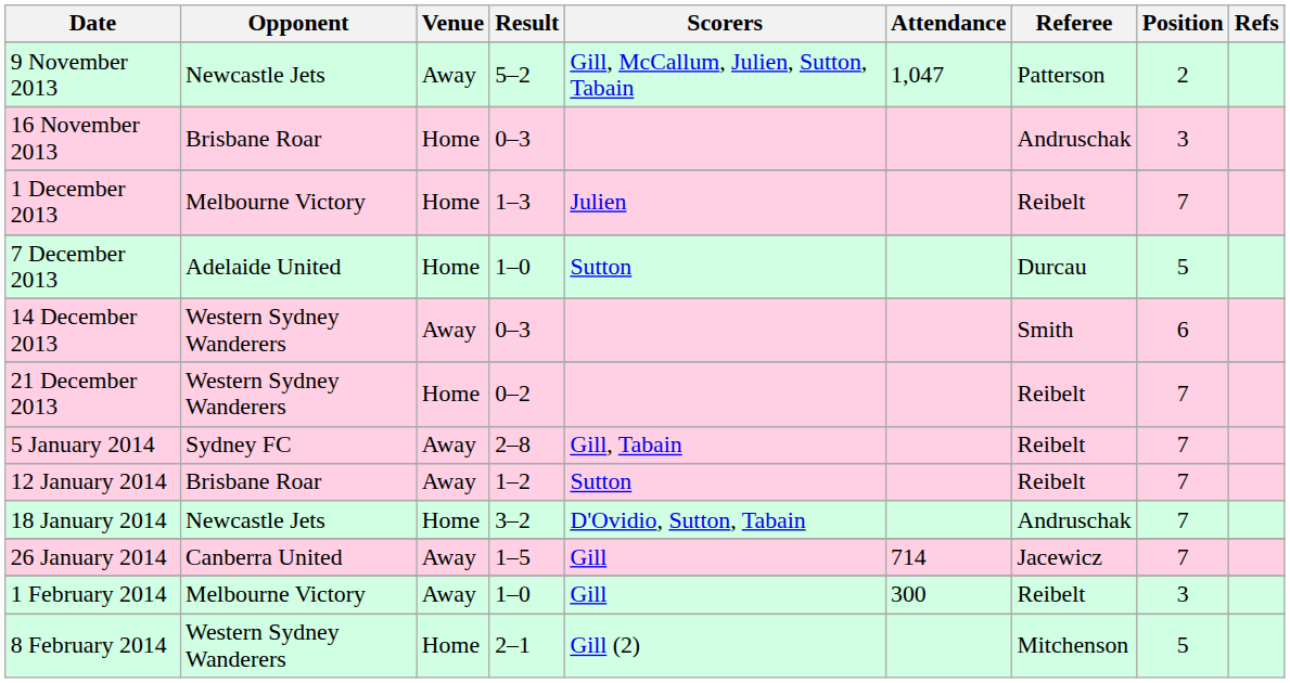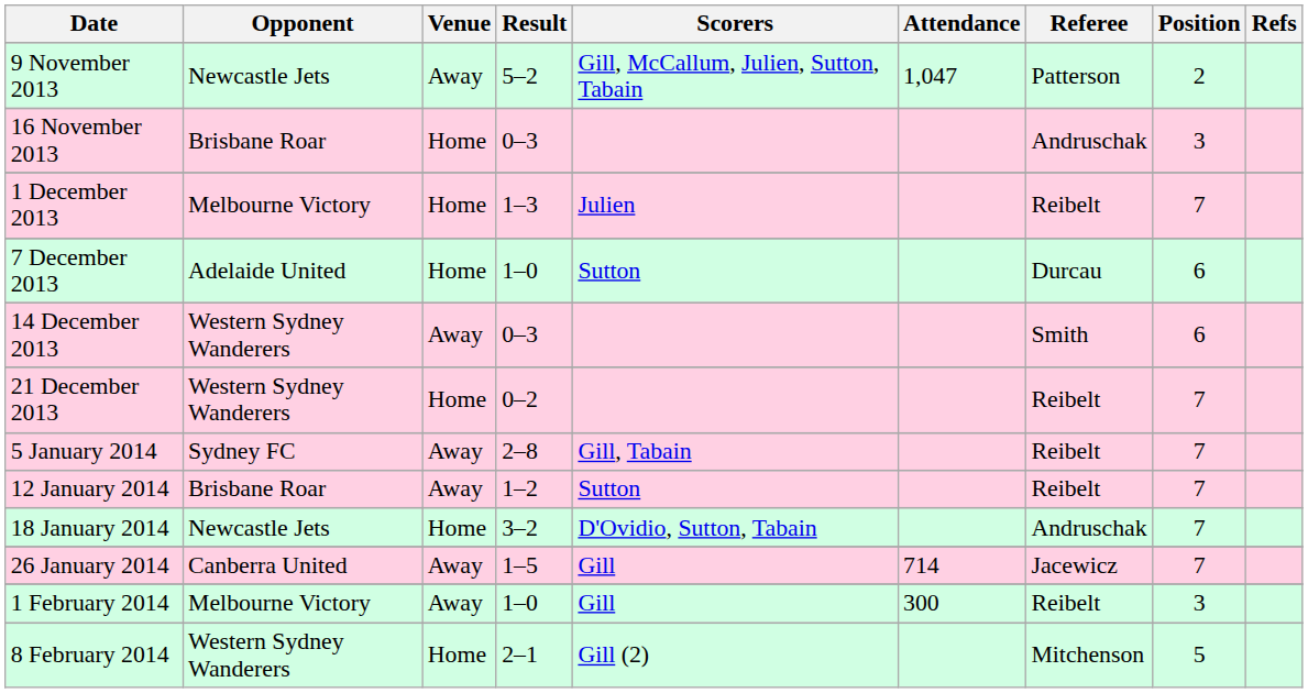7 December 2013 | Position: 5 -> 6
